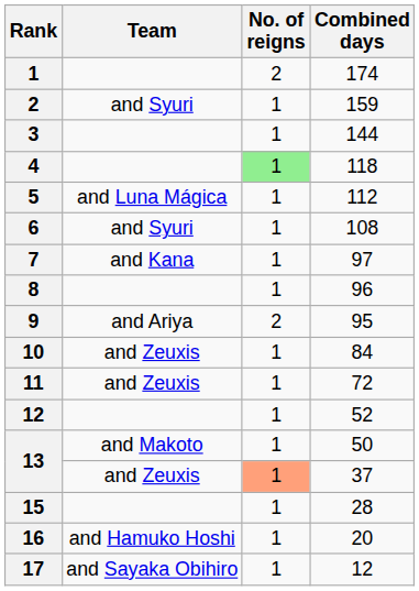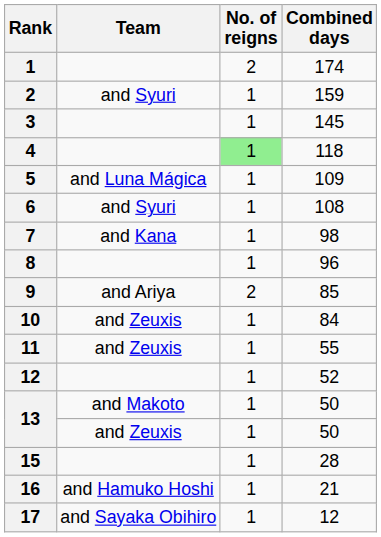3 | Combined days: 144 -> 145
5 | Combined days: 112 -> 109
7 | Combined days: 97 -> 98
9 | Combined days: 95 -> 85
11 | Combined days: 72 -> 55
13 / and Zeuxis | No. of reigns: lightsalmon background -> no background
13 / and Zeuxis | Combined days: 37 -> 50
16 | Combined days: 20 -> 21
